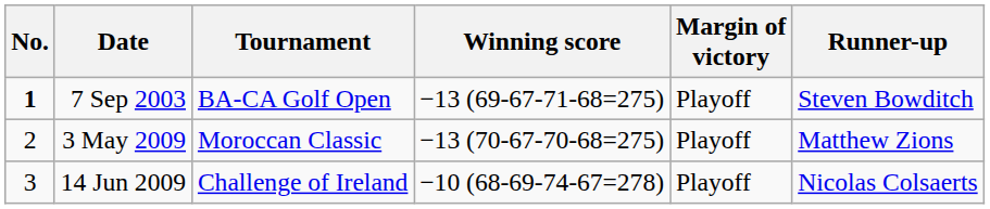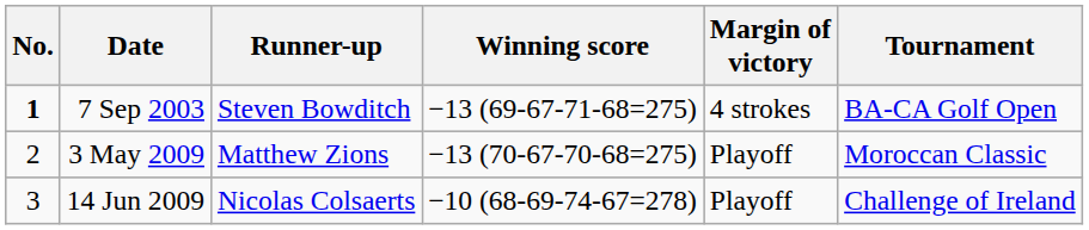columns swapped: Tournament <-> Runner-up
7 Sep 2003 | Margin of victory: Playoff -> 4 strokes
